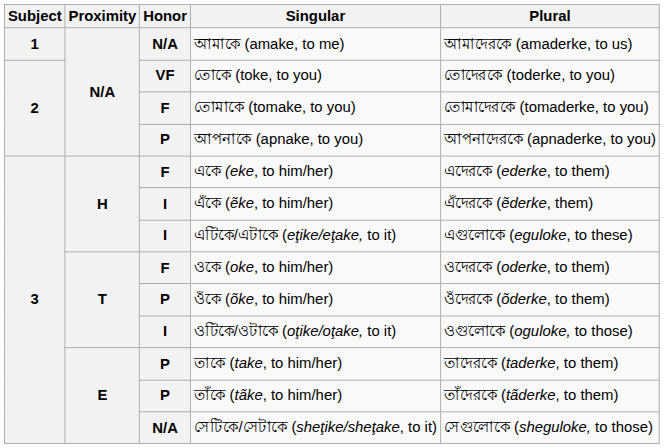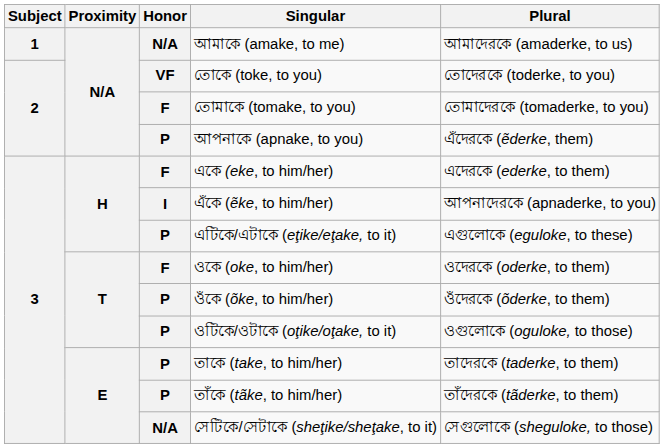আপনাকে (apnake, to you) | Plural: আপনাদেরকে (apnaderke, to you) -> এঁদেরকে (ẽderke, them)
এঁকে (ẽke, to him/her) | Plural: এঁদেরকে (ẽderke, them) -> আপনাদেরকে (apnaderke, to you)
এটিকে/এটাকে (eţike/eţake, to it) | Honor: I -> P
ওটিকে/ওটাকে (oţike/oţake, to it) | Honor: I -> P
